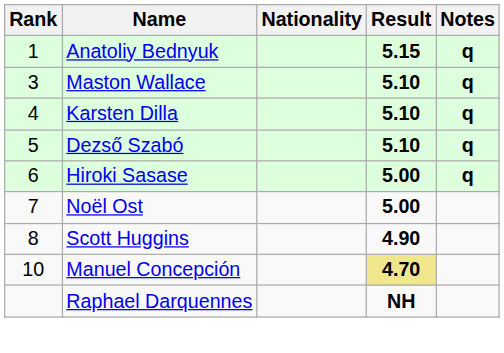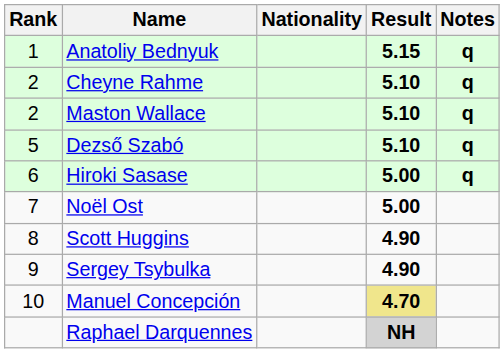+ row: 2 | Cheyne Rahme | 5.10 | q
Maston Wallace | Rank: 3 -> 2
- row: 4 | Karsten Dilla | 5.10 | q
+ row: 9 | Sergey Tsybulka | 4.90
Raphael Darquennes | Result: no background -> lightgrey background
